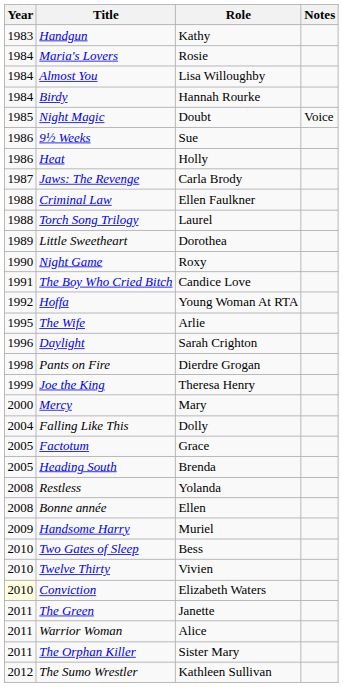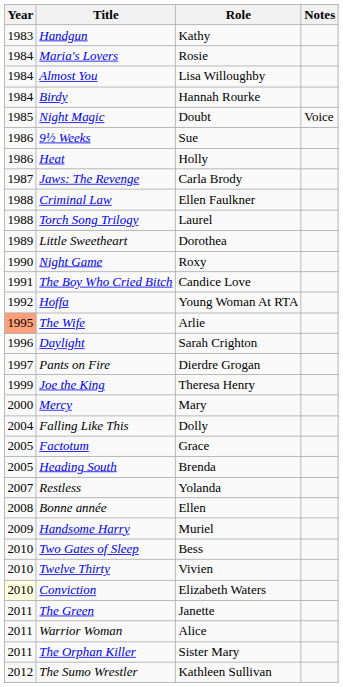The Wife | Year: no background -> lightsalmon background
Pants on Fire | Year: 1998 -> 1997
Restless | Year: 2008 -> 2007
